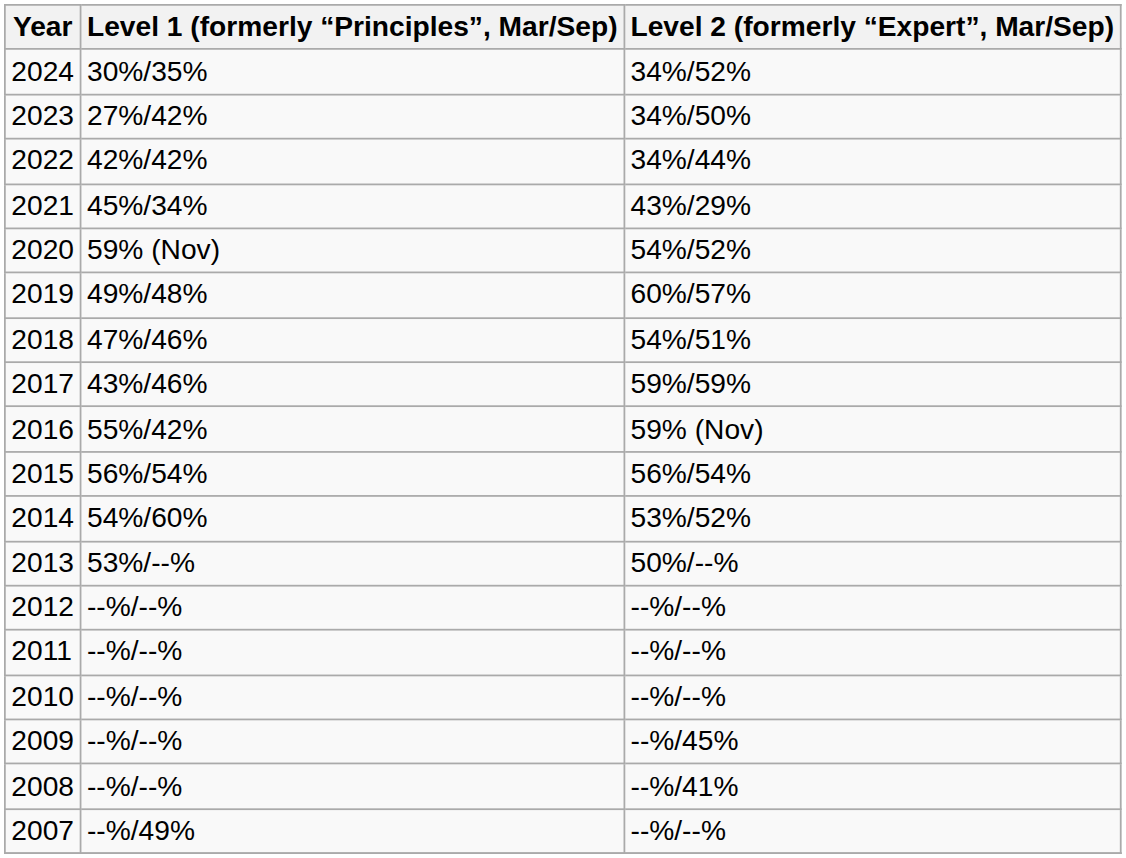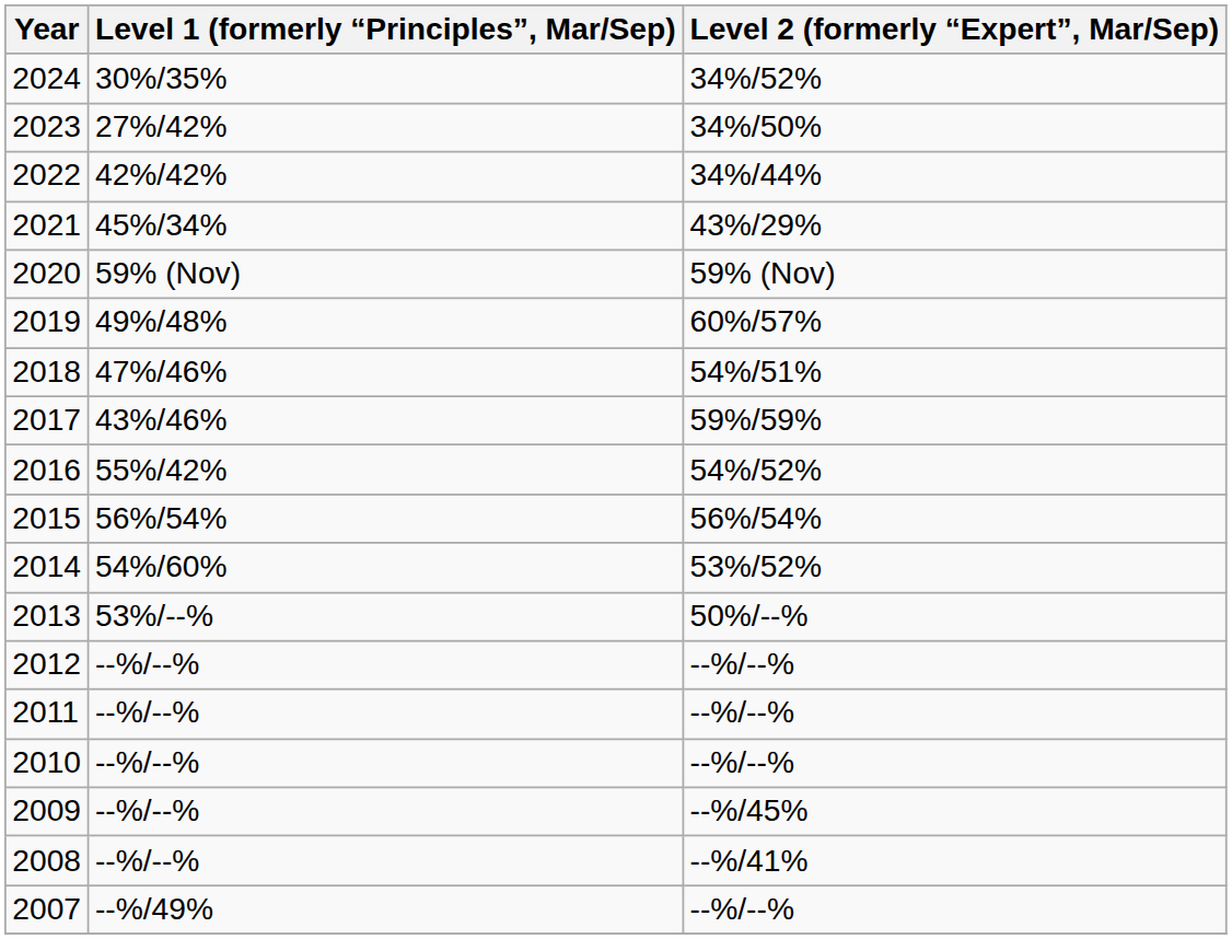2020 | Level 2 (formerly “Expert”, Mar/Sep): 54%/52% -> 59% (Nov)
2016 | Level 2 (formerly “Expert”, Mar/Sep): 59% (Nov) -> 54%/52%
